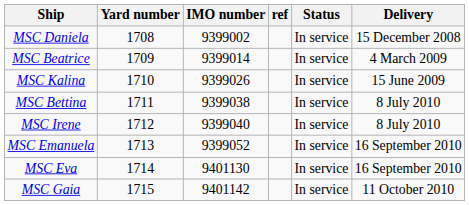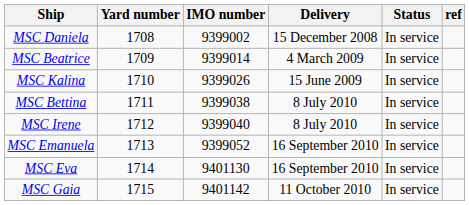columns swapped: Delivery <-> ref
